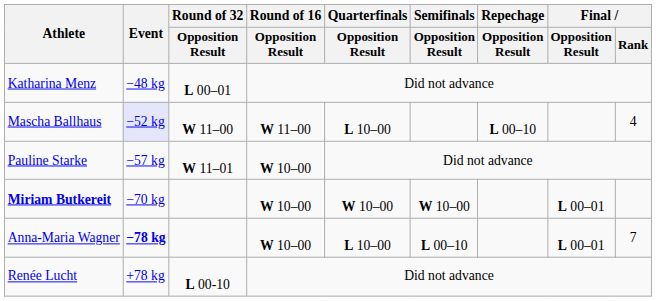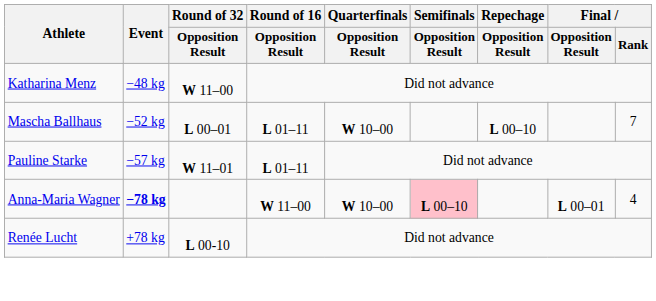Katharina Menz | Round of 32 / Opposition Result: L 00–01 -> W 11–00
Mascha Ballhaus | Event: lavender background -> no background
Mascha Ballhaus | Round of 32 / Opposition Result: W 11–00 -> L 00–01
Mascha Ballhaus | Round of 16 / Opposition Result: W 11–00 -> L 01–11
Mascha Ballhaus | Quarterfinals / Opposition Result: L 10–00 -> W 10–00
Mascha Ballhaus | Final / Rank: 4 -> 7
Pauline Starke | Round of 16 / Opposition Result: W 10–00 -> L 01–11
- row: Miriam Butkereit | −70 kg | W 10–00 | W 10–00 | W 10–00 | L 00–01
Anna-Maria Wagner | Round of 16 / Opposition Result: W 10–00 -> W 11–00
Anna-Maria Wagner | Quarterfinals / Opposition Result: L 10–00 -> W 10–00
Anna-Maria Wagner | Semifinals / Opposition Result: no background -> pink background
Anna-Maria Wagner | Final / Rank: 7 -> 4
